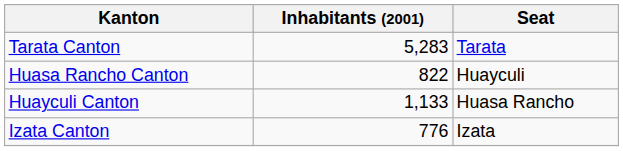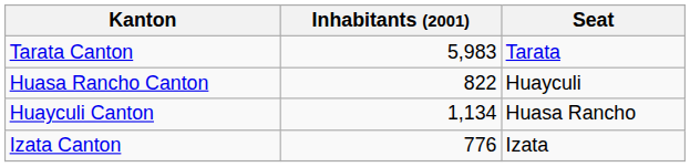Tarata Canton | Inhabitants (2001): 5,283 -> 5,983
Huayculi Canton | Inhabitants (2001): 1,133 -> 1,134
